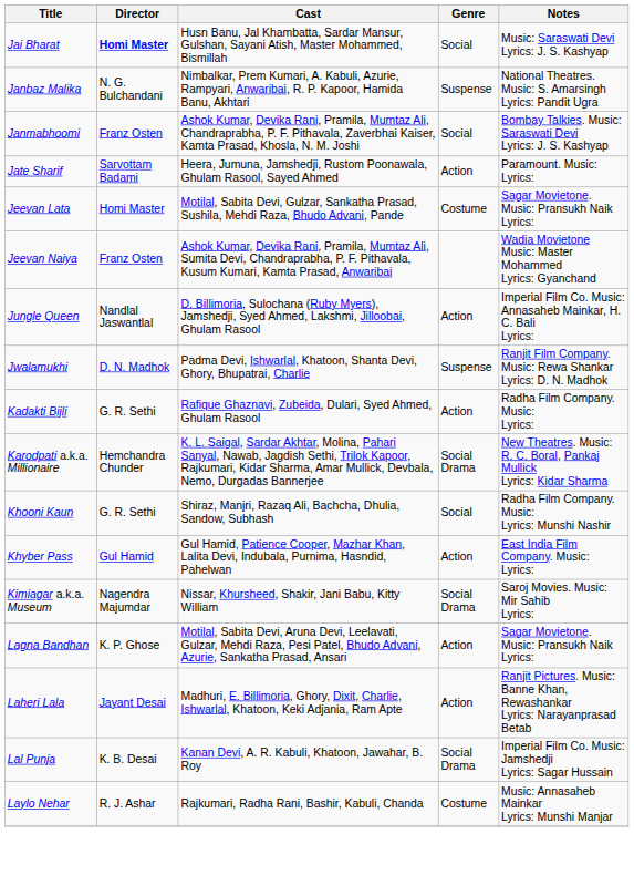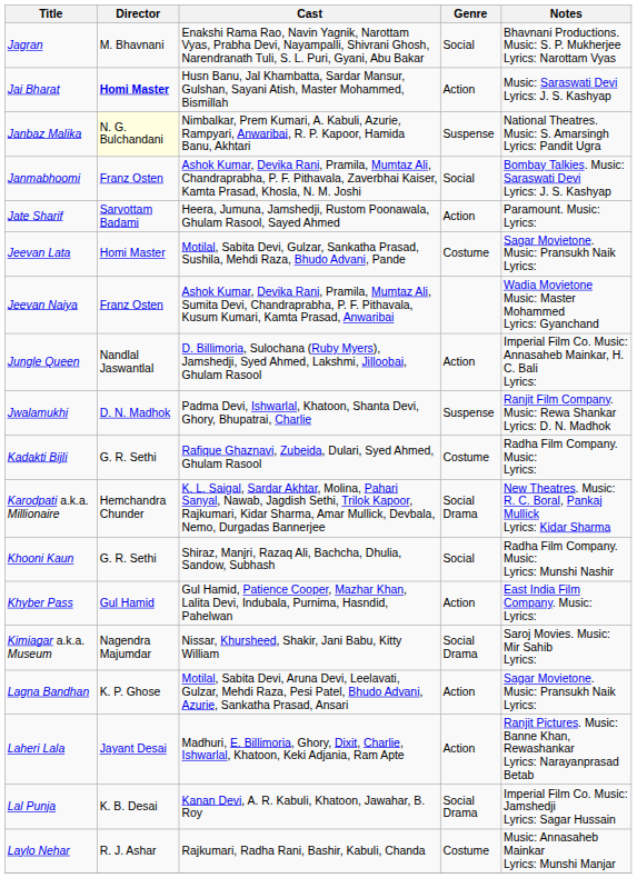+ row: Jagran | M. Bhavnani | Enakshi Rama Rao, Navin Yagnik, Narottam Vyas, Prabha Devi, Nayampalli, Shivrani Ghosh, Narendranath Tuli, S. L. Puri, Gyani, Abu Bakar | Social | Bhavnani Productions. Music: S. P. Mukherjee Lyrics: Narottam Vyas
Jai Bharat | Genre: Social -> Action
Janbaz Malika | Director: no background -> lightyellow background
Kadakti Bijli | Genre: Action -> Costume
